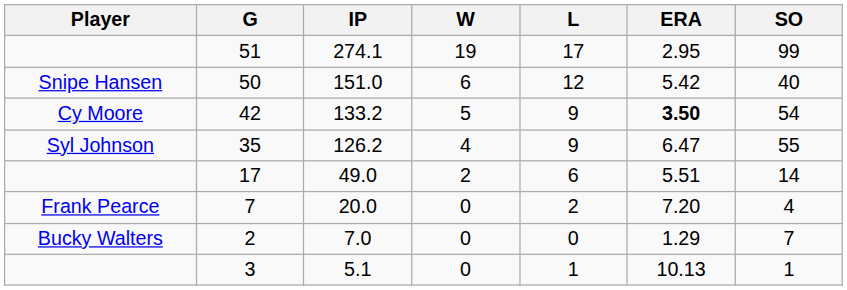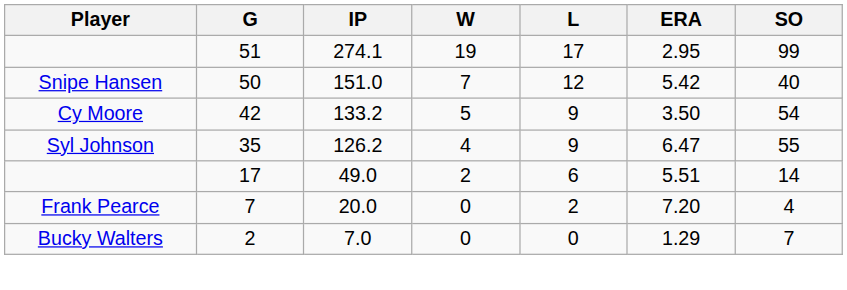50 | W: 6 -> 7
42 | ERA: bold -> normal
- row: 3 | 5.1 | 0 | 1 | 10.13 | 1
